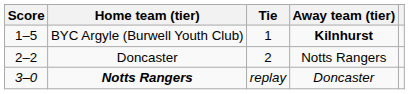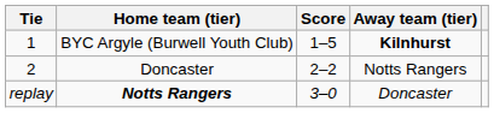columns swapped: Tie <-> Score
